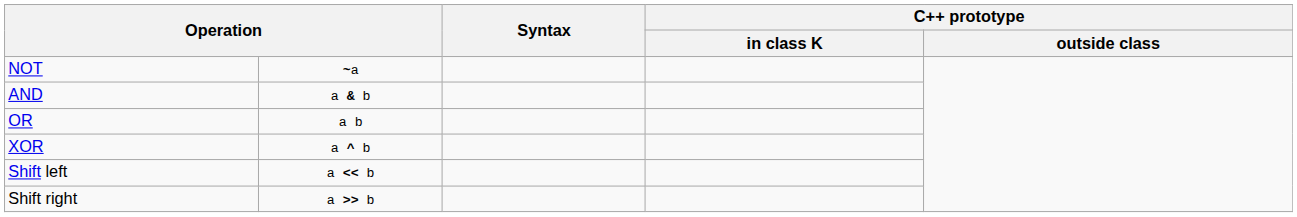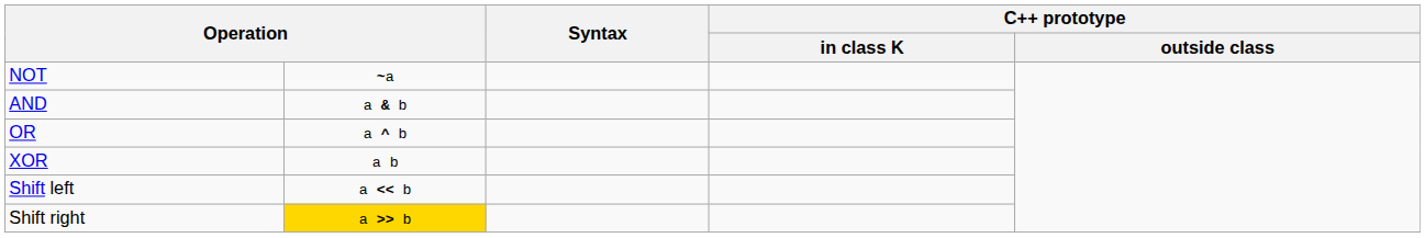OR | column 2: a b -> a ^ b
XOR | column 2: a ^ b -> a b
Shift right | column 2: no background -> gold background
